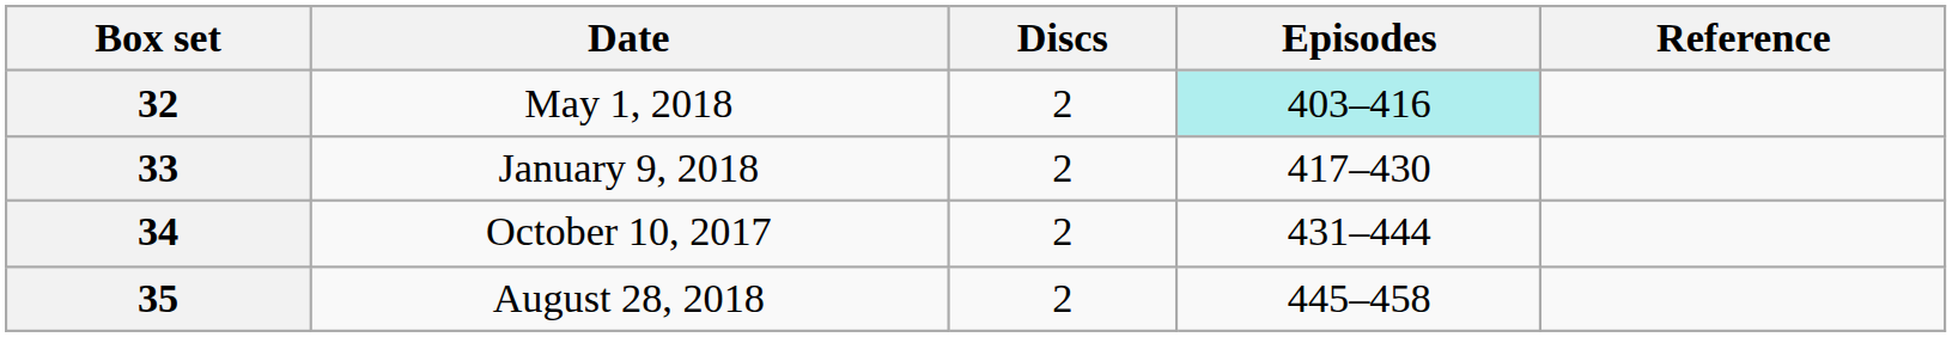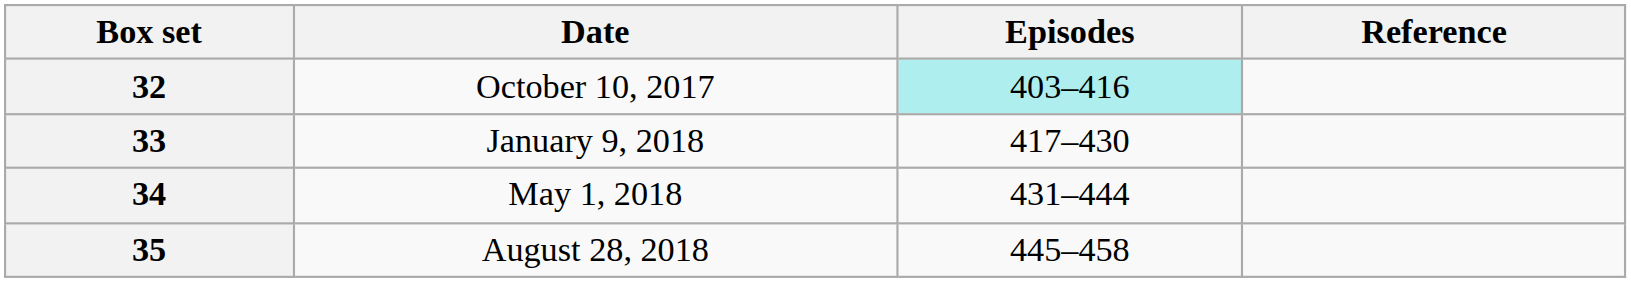- column: Discs | 2 | 2 | 2 | 2
32 | Date: May 1, 2018 -> October 10, 2017
34 | Date: October 10, 2017 -> May 1, 2018
